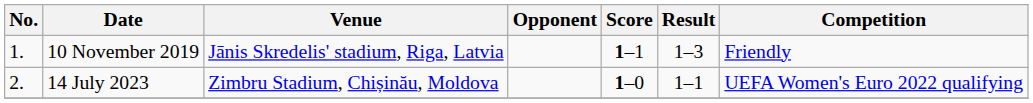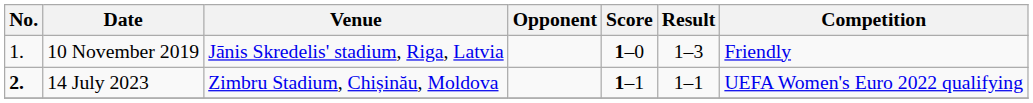10 November 2019 | Score: 1–1 -> 1–0
14 July 2023 | No.: normal -> bold
14 July 2023 | Score: 1–0 -> 1–1
